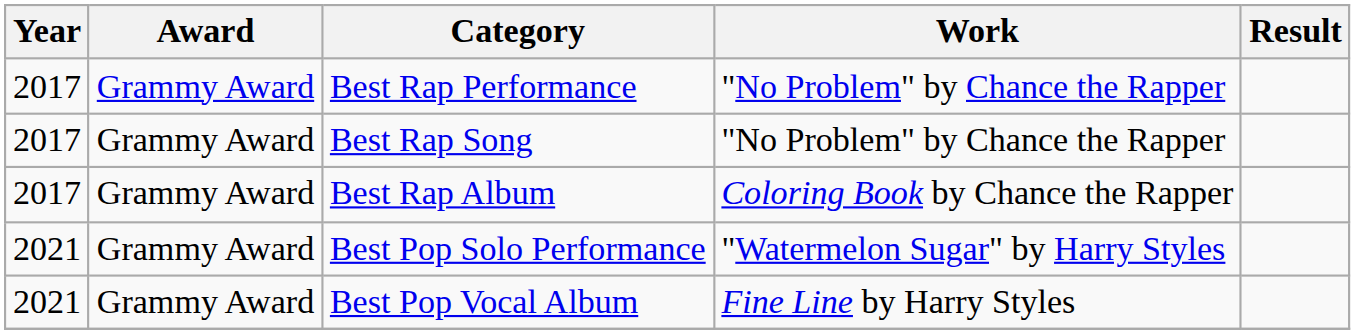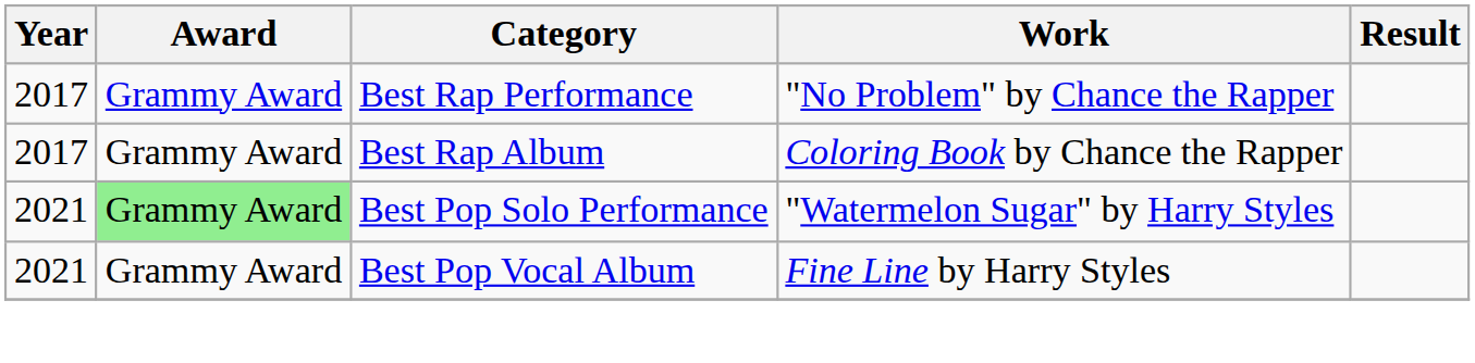- row: 2017 | Grammy Award | Best Rap Song | "No Problem" by Chance the Rapper
Best Pop Solo Performance | Award: no background -> lightgreen background
